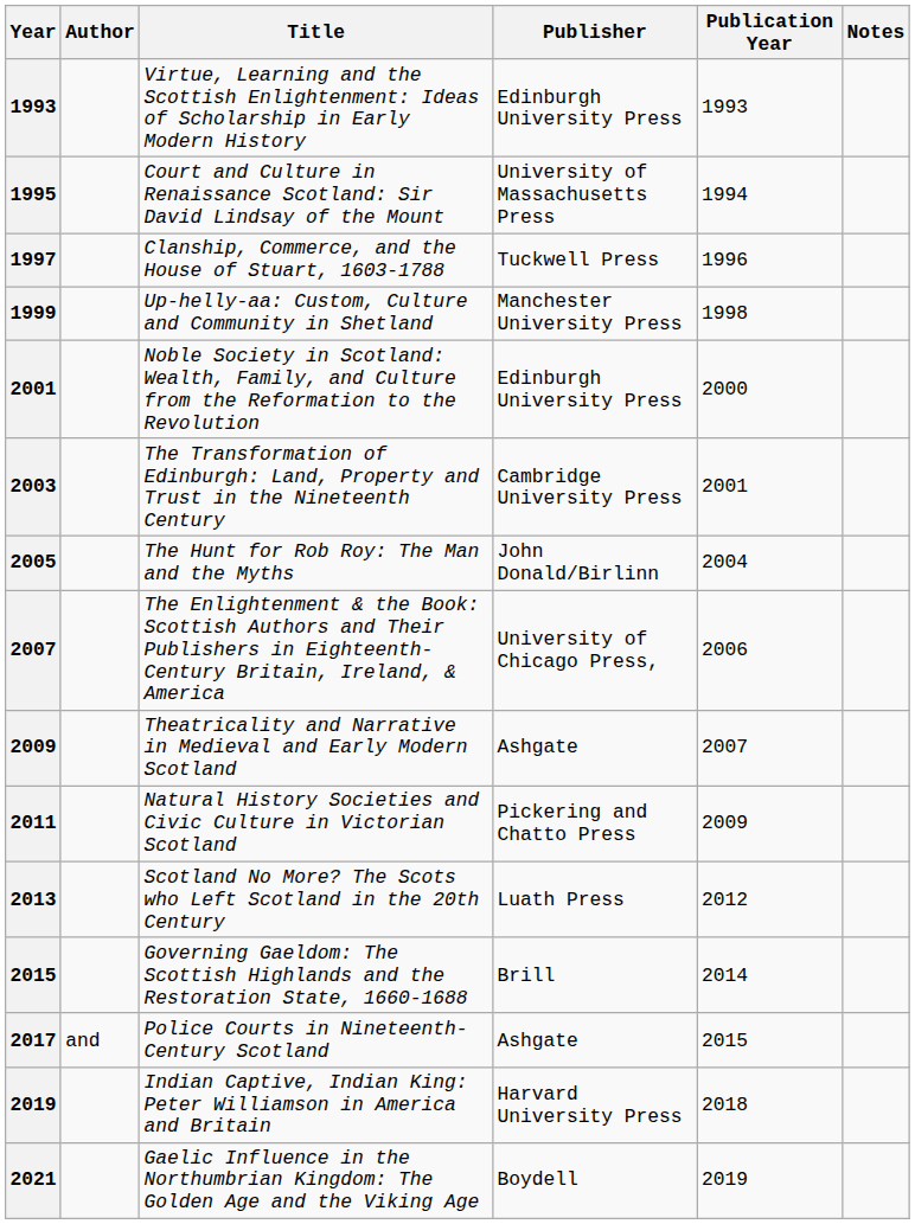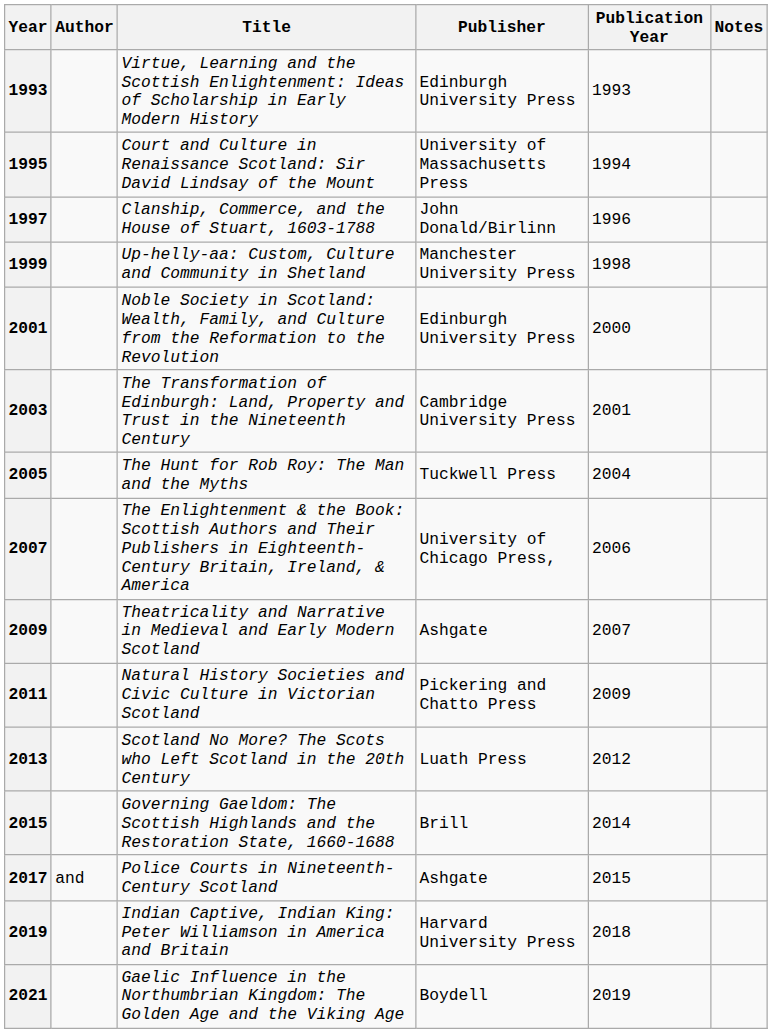1997 | Publisher: Tuckwell Press -> John Donald/Birlinn
2005 | Publisher: John Donald/Birlinn -> Tuckwell Press
